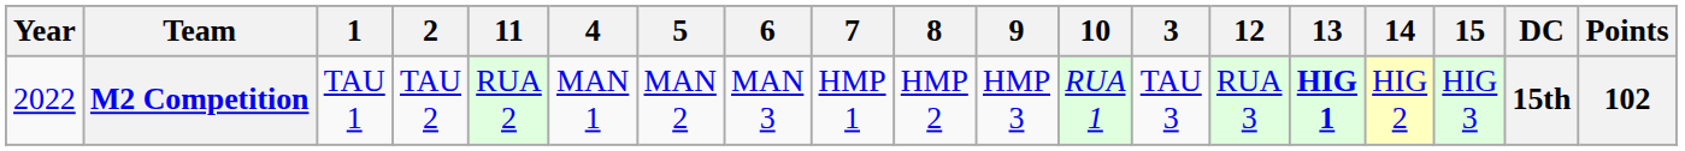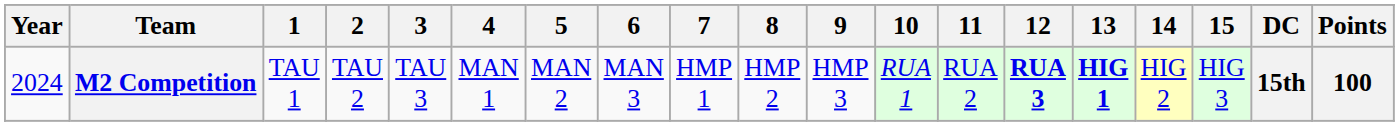columns swapped: 3 <-> 11
M2 Competition | Year: 2022 -> 2024
M2 Competition | 12: normal -> bold
M2 Competition | Points: 102 -> 100
